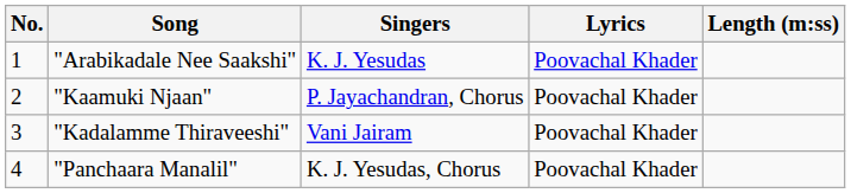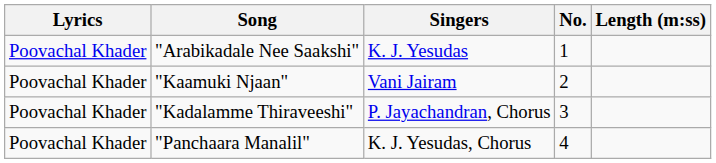columns swapped: No. <-> Lyrics
"Kaamuki Njaan" | Singers: P. Jayachandran, Chorus -> Vani Jairam
"Kadalamme Thiraveeshi" | Singers: Vani Jairam -> P. Jayachandran, Chorus
